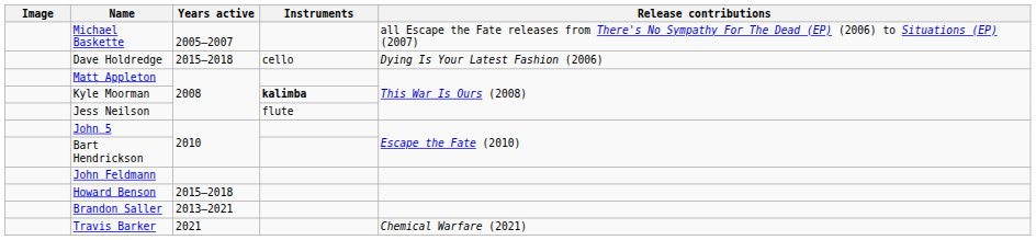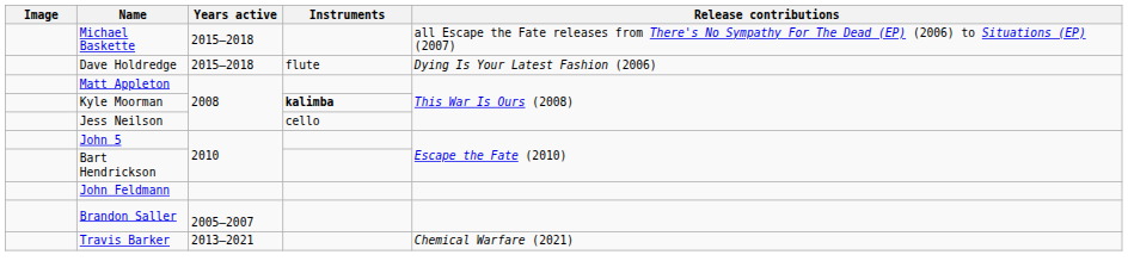Michael Baskette | Years active: 2005–2007 -> 2015–2018
Dave Holdredge | Instruments: cello -> flute
Jess Neilson | Instruments: flute -> cello
- row: Howard Benson | 2015–2018
Brandon Saller | Years active: 2013–2021 -> 2005–2007
Travis Barker | Years active: 2021 -> 2013–2021
